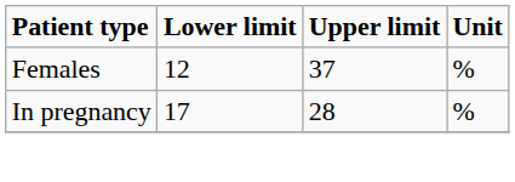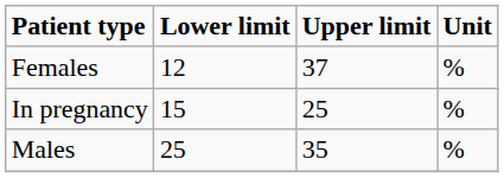In pregnancy | Lower limit: 17 -> 15
In pregnancy | Upper limit: 28 -> 25
+ row: Males | 25 | 35 | %
